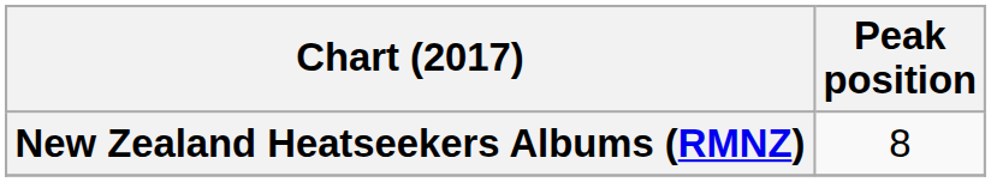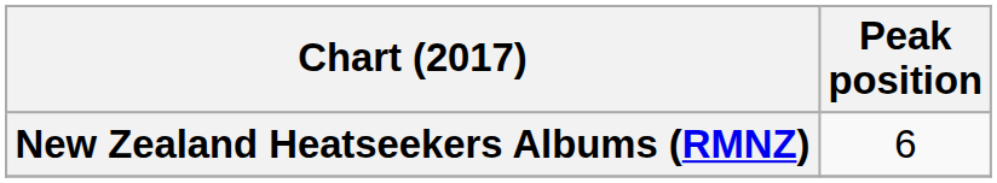New Zealand Heatseekers Albums (RMNZ) | Peak position: 8 -> 6
